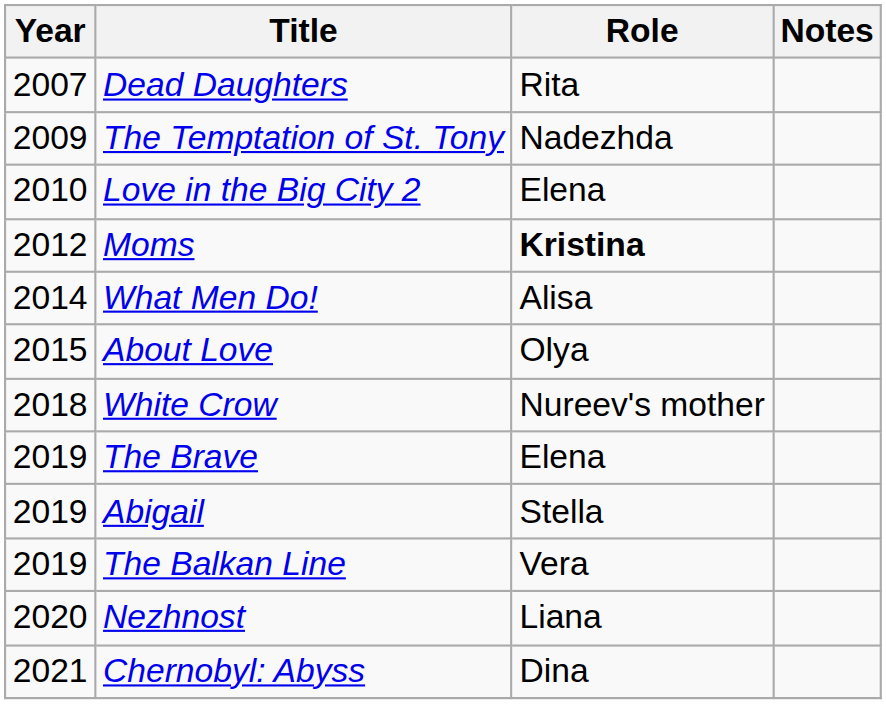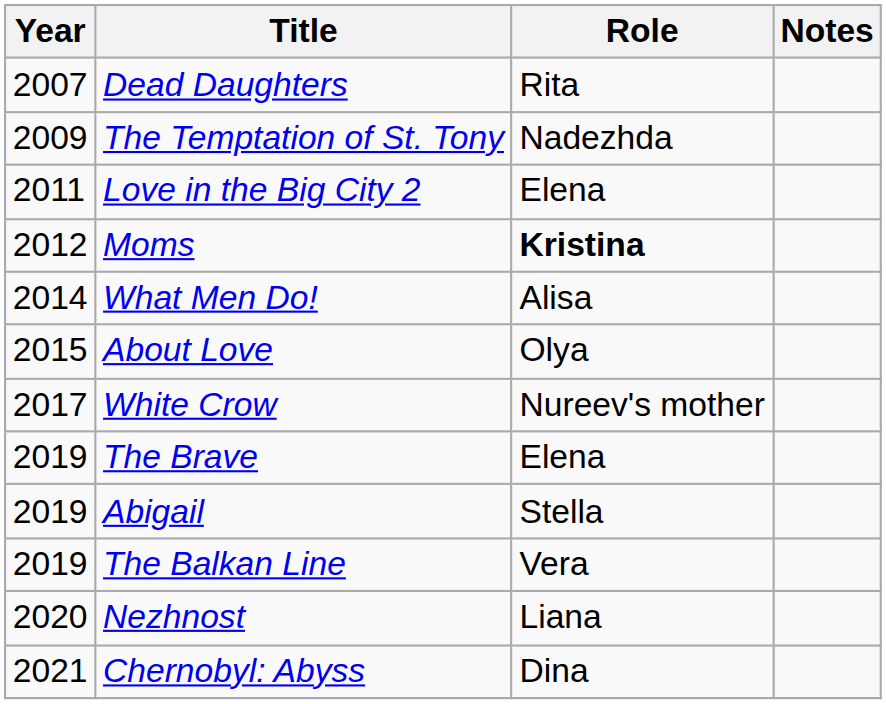Love in the Big City 2 | Year: 2010 -> 2011
White Crow | Year: 2018 -> 2017
